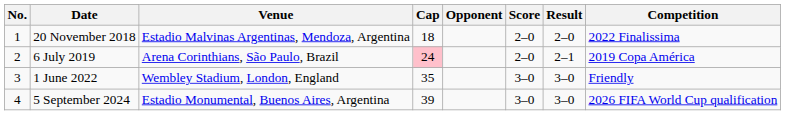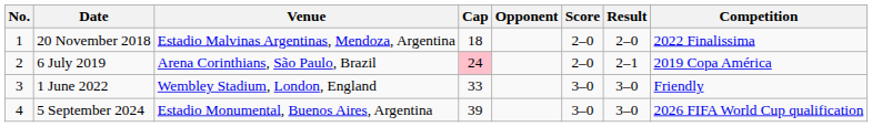1 June 2022 | Cap: 35 -> 33
